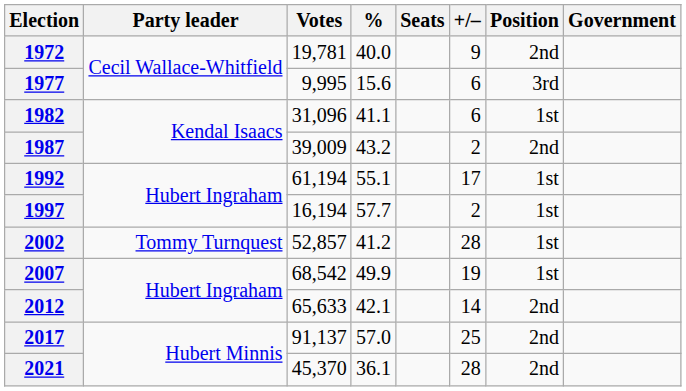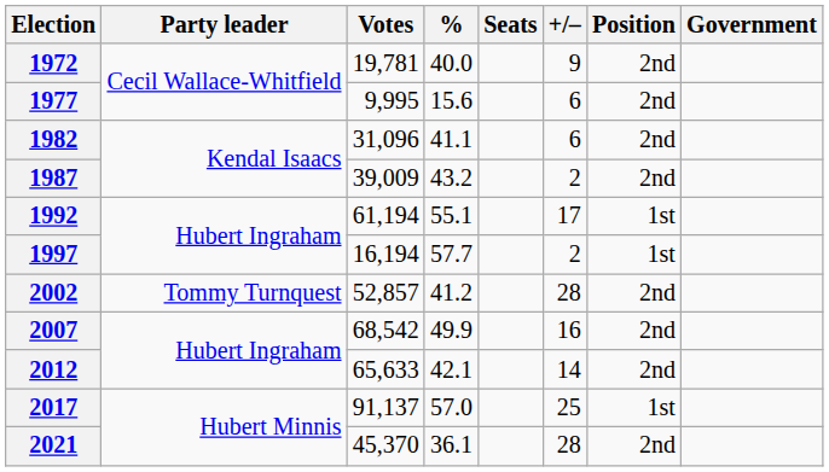1977 | Position: 3rd -> 2nd
1982 | Position: 1st -> 2nd
2002 | Position: 1st -> 2nd
2007 | +/–: 19 -> 16
2007 | Position: 1st -> 2nd
2017 | Position: 2nd -> 1st
